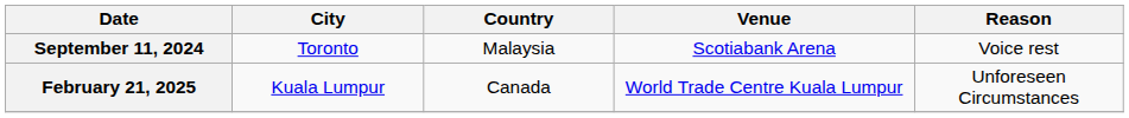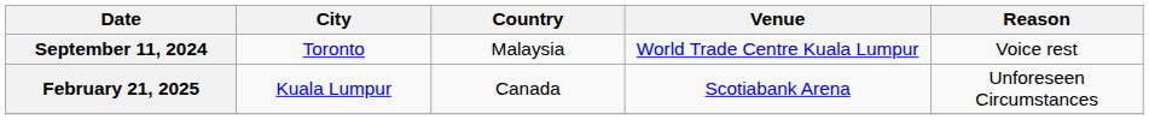September 11, 2024 | Venue: Scotiabank Arena -> World Trade Centre Kuala Lumpur
February 21, 2025 | Venue: World Trade Centre Kuala Lumpur -> Scotiabank Arena
